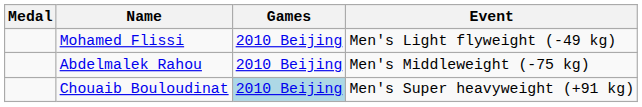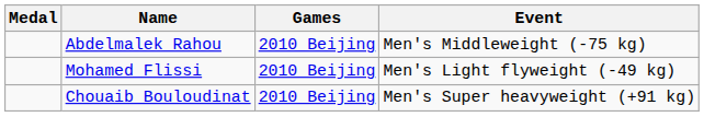rows swapped: Mohamed Flissi <-> Abdelmalek Rahou
Chouaib Bouloudinat | Games: lightblue background -> no background
